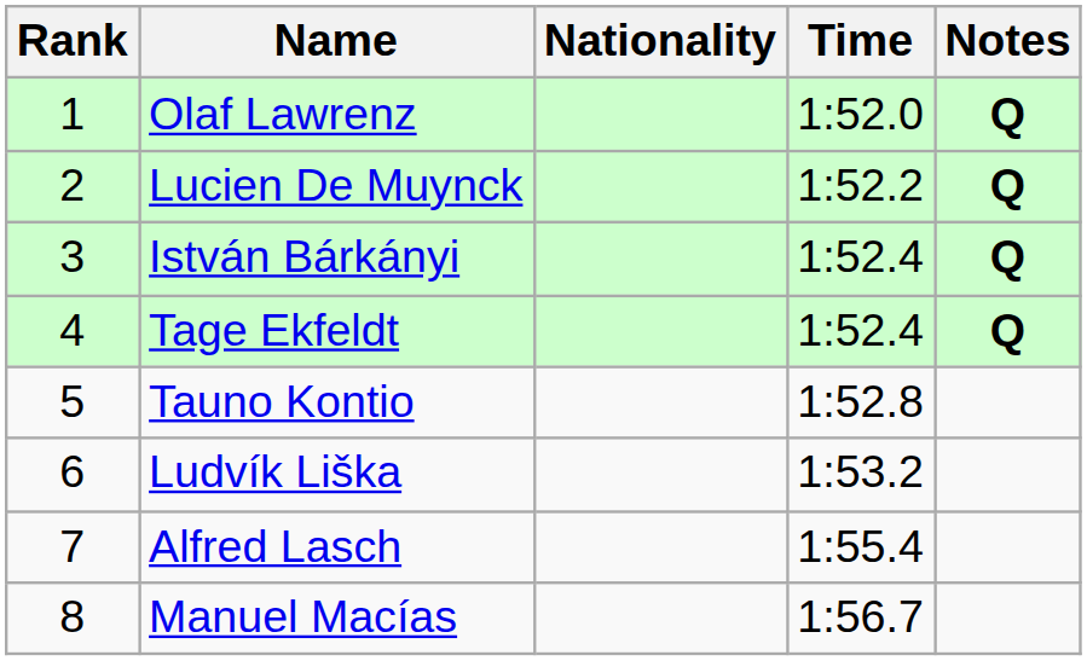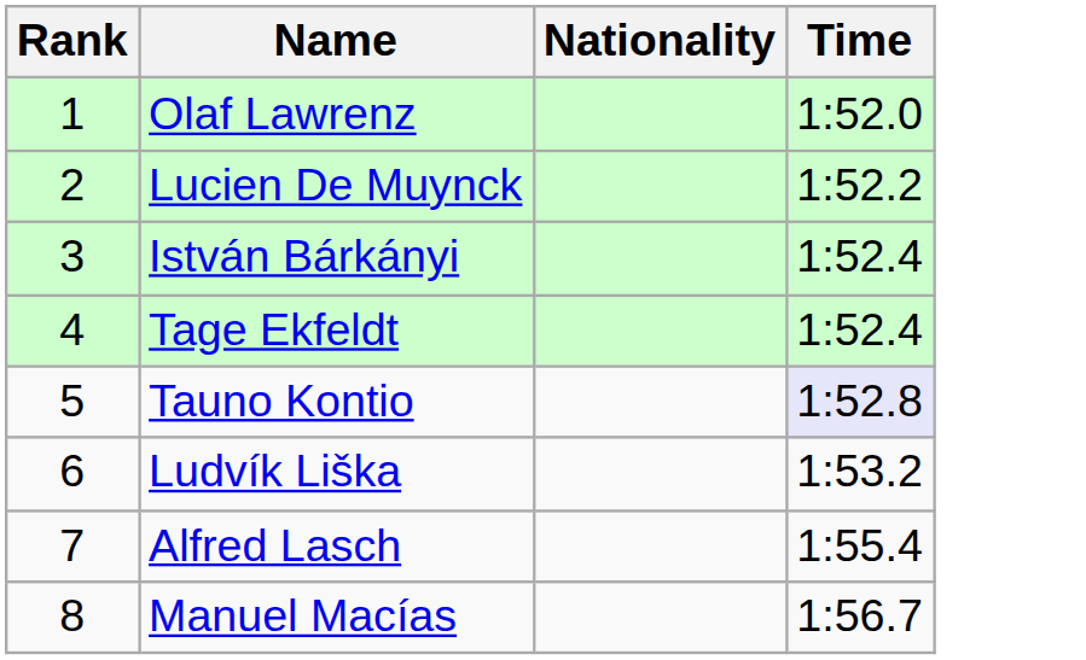- column: Notes | Q | Q | Q | Q
Tauno Kontio | Time: no background -> lavender background
